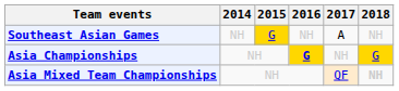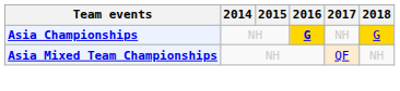- row: Southeast Asian Games | NH | G | NH | A | NH
Asia Mixed Team Championships | 2018: bold -> normal
